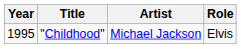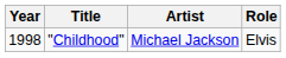"Childhood" | Year: 1995 -> 1998
